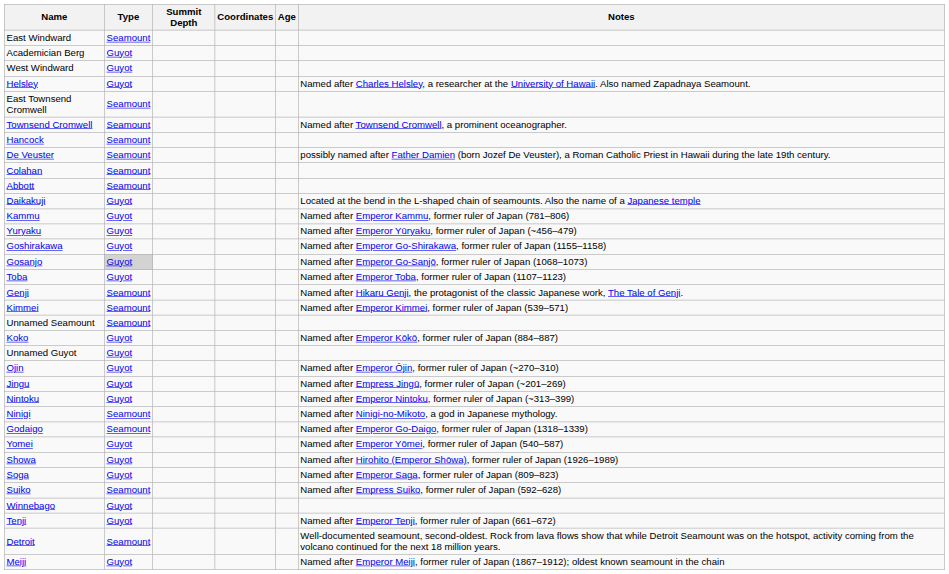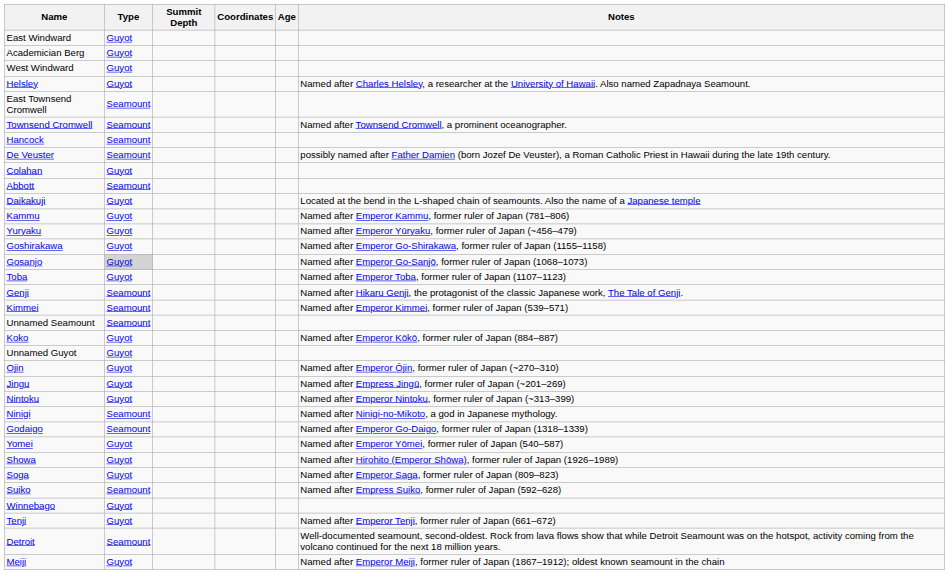East Windward | Type: Seamount -> Guyot
Colahan | Type: Seamount -> Guyot
